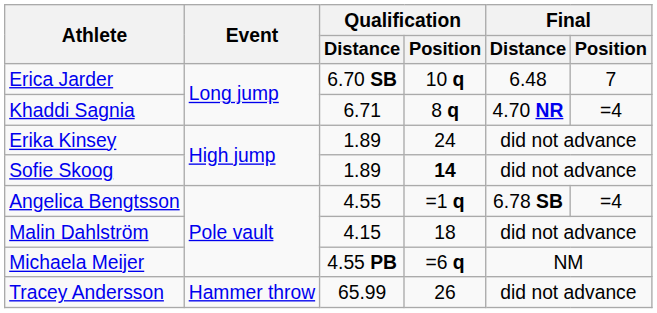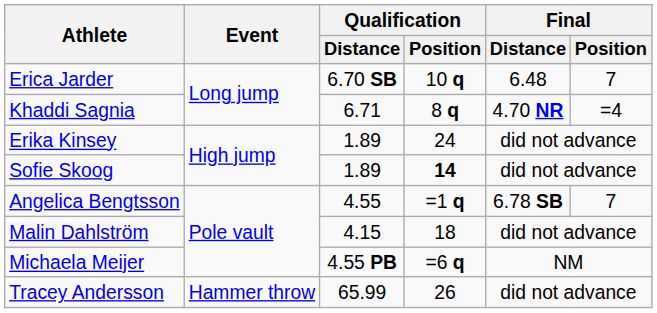Angelica Bengtsson | Final / Position: =4 -> 7
